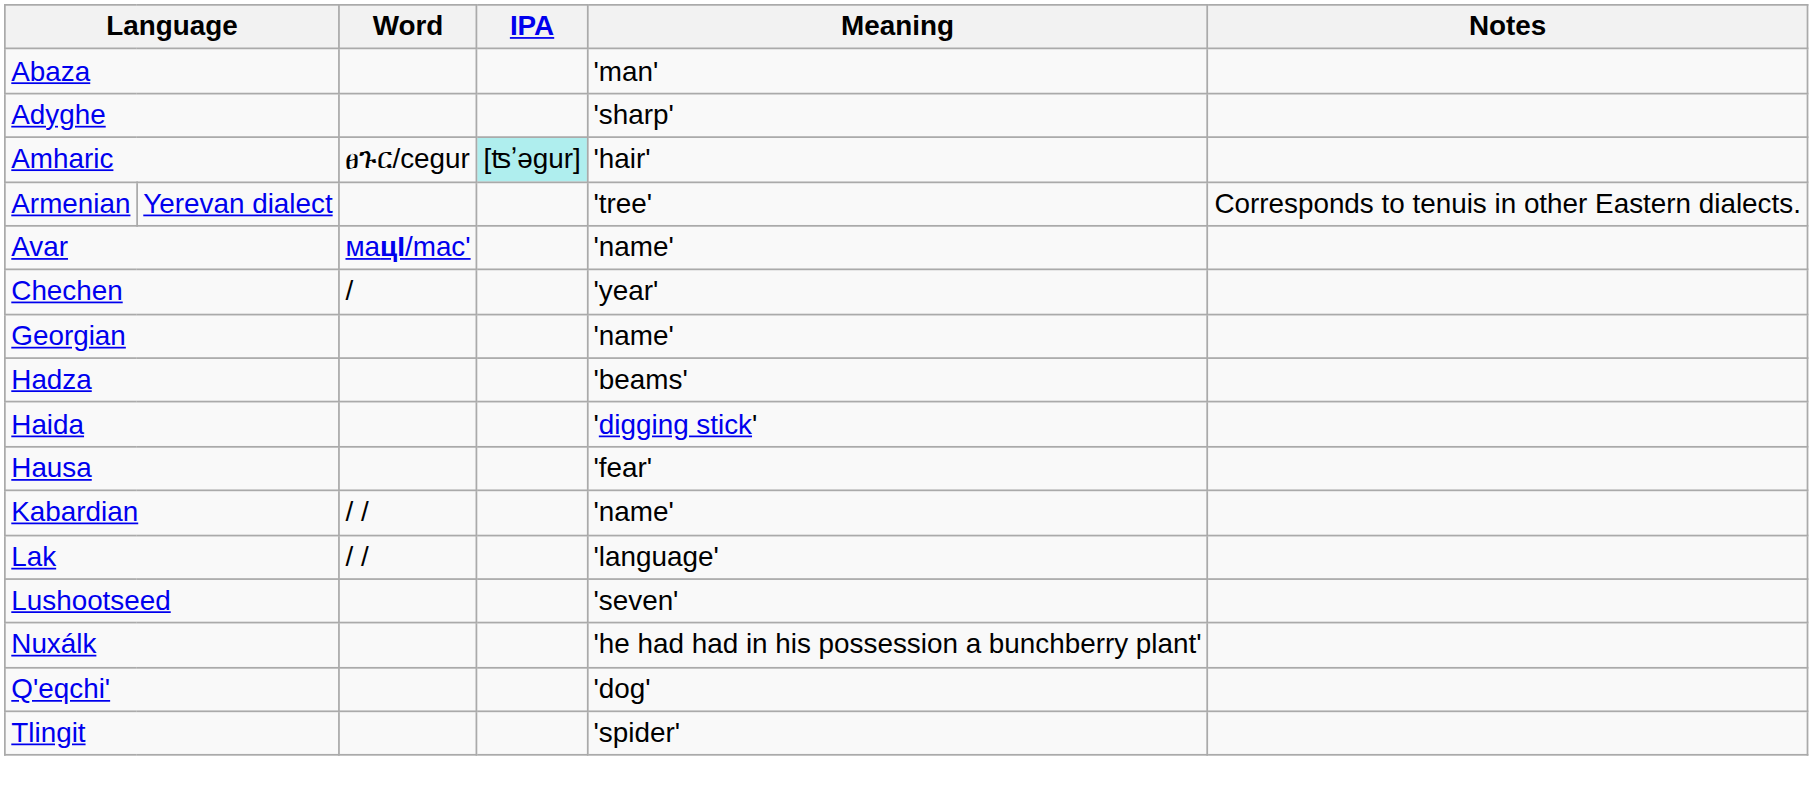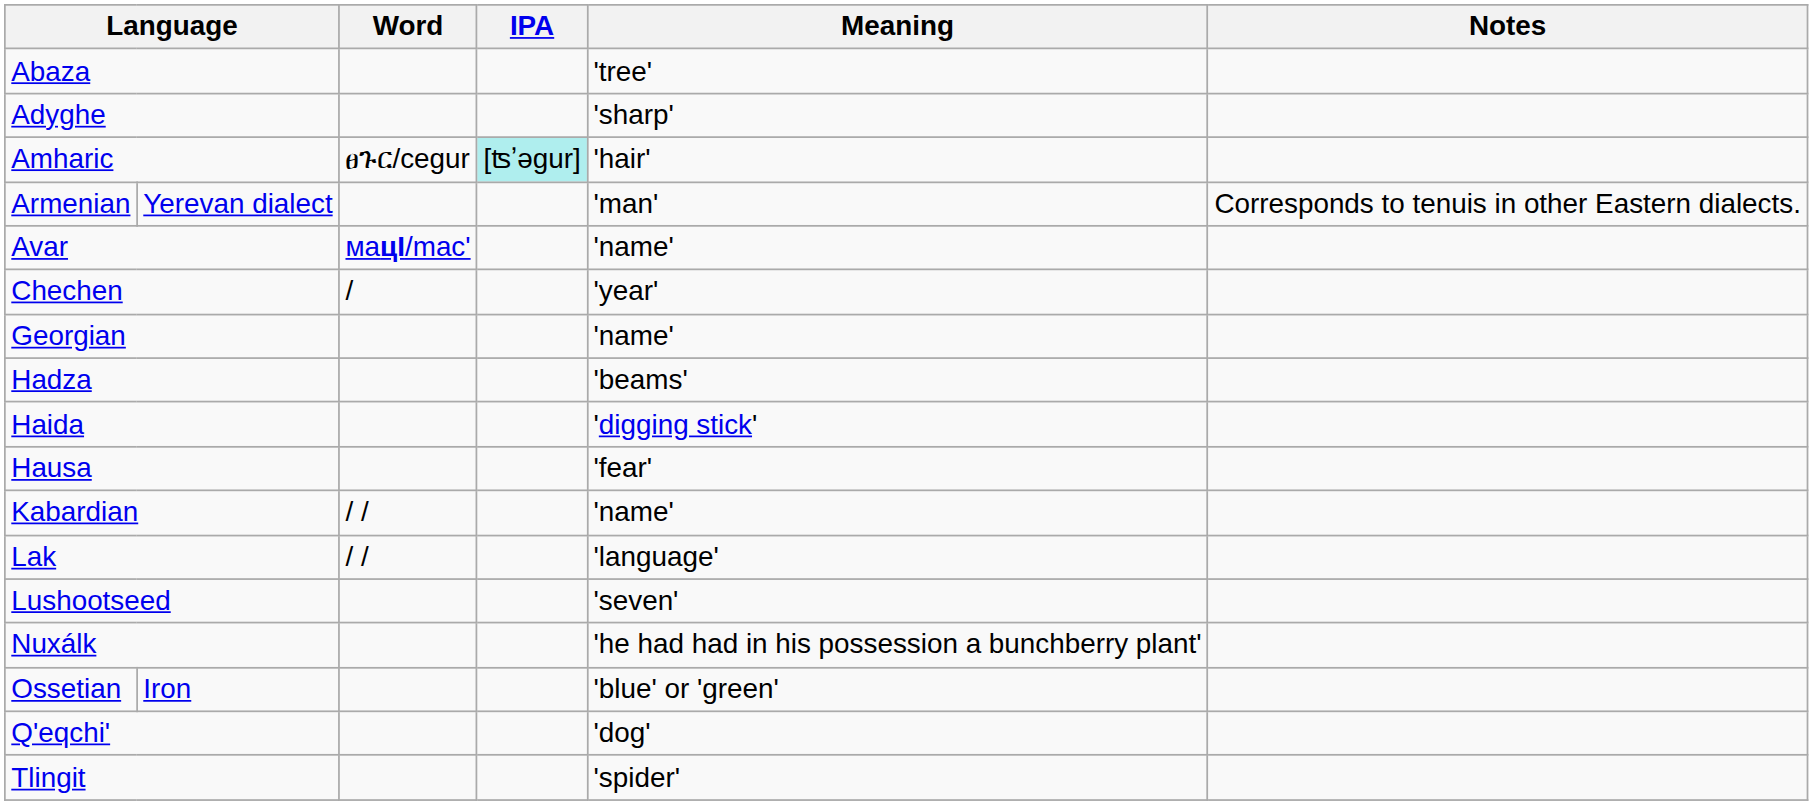Abaza | Meaning: 'man' -> 'tree'
Armenian | Meaning: 'tree' -> 'man'
+ row: Ossetian | Iron | 'blue' or 'green'
